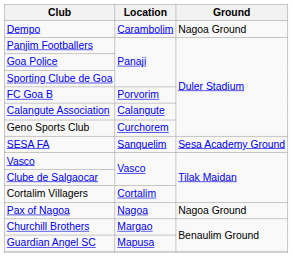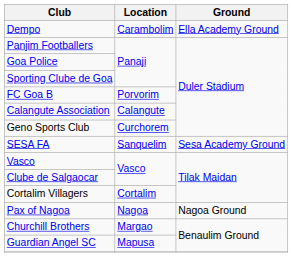Dempo | Ground: Nagoa Ground -> Ella Academy Ground
